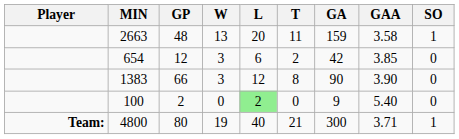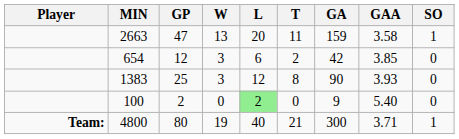2663 | GP: 48 -> 47
1383 | GP: 66 -> 25
1383 | GAA: 3.90 -> 3.93
